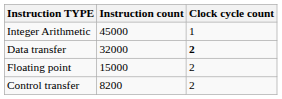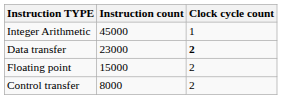Data transfer | Instruction count: 32000 -> 23000
Control transfer | Instruction count: 8200 -> 8000
